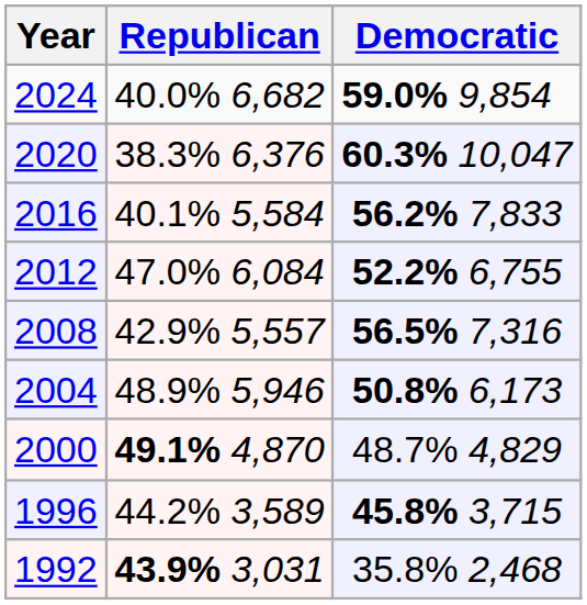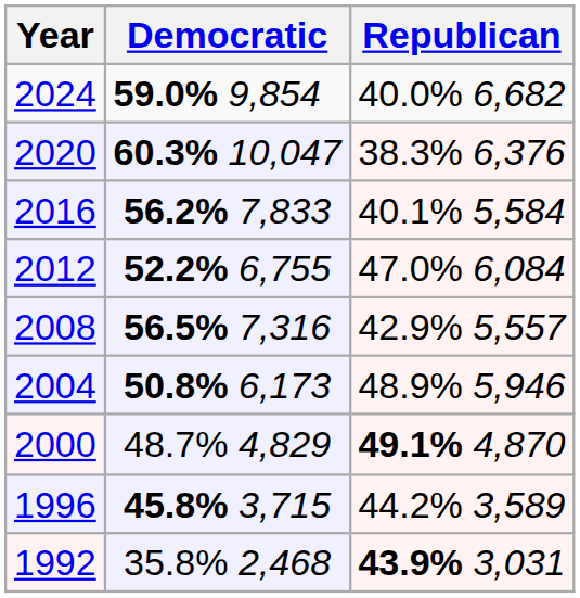columns swapped: Republican <-> Democratic
